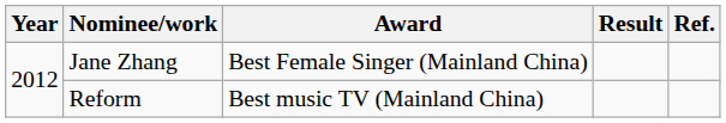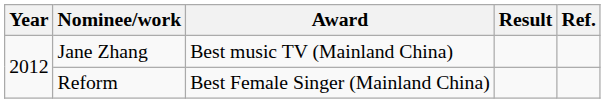Jane Zhang | Award: Best Female Singer (Mainland China) -> Best music TV (Mainland China)
Reform | Award: Best music TV (Mainland China) -> Best Female Singer (Mainland China)
